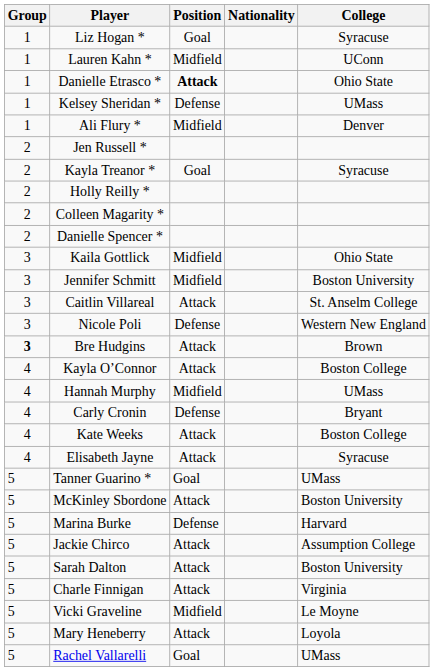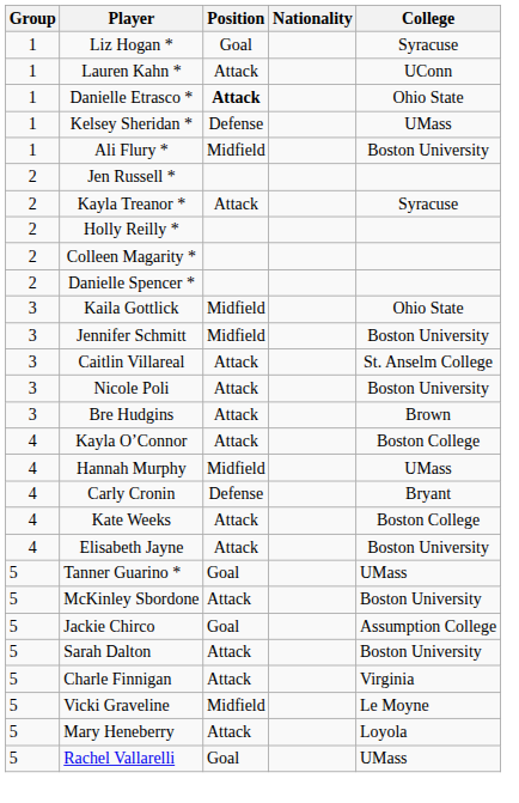Lauren Kahn * | Position: Midfield -> Attack
Ali Flury * | College: Denver -> Boston University
Kayla Treanor * | Position: Goal -> Attack
Nicole Poli | Position: Defense -> Attack
Nicole Poli | College: Western New England -> Boston University
Bre Hudgins | Group: bold -> normal
Elisabeth Jayne | College: Syracuse -> Boston University
- row: 5 | Marina Burke | Defense | Harvard
Jackie Chirco | Position: Attack -> Goal
